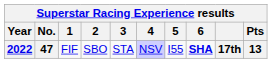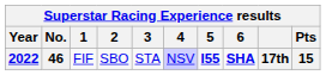2022 | No.: 47 -> 46
2022 | 5: normal -> bold
2022 | Pts: 13 -> 15
